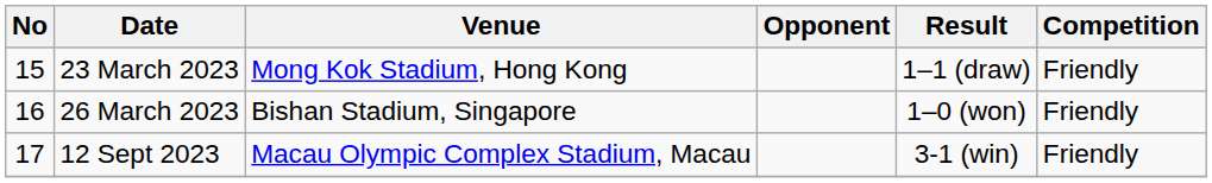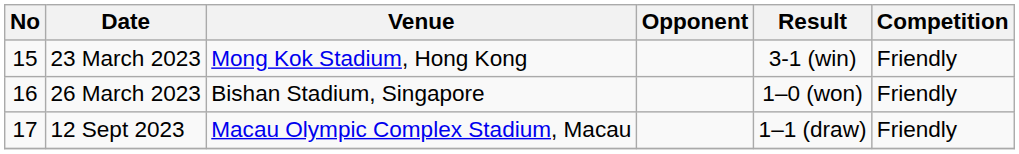23 March 2023 | Result: 1–1 (draw) -> 3-1 (win)
12 Sept 2023 | Result: 3-1 (win) -> 1–1 (draw)
